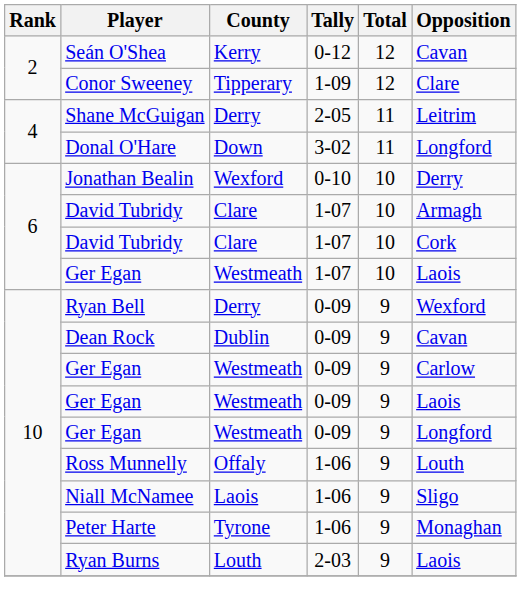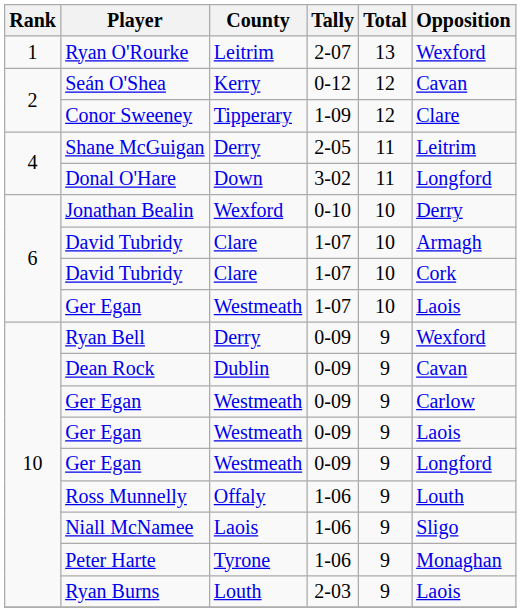+ row: 1 | Ryan O'Rourke | Leitrim | 2-07 | 13 | Wexford
